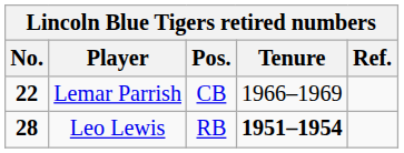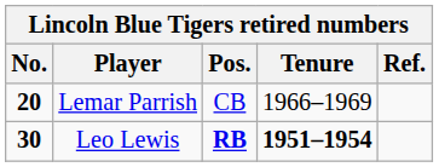Lemar Parrish | No.: 22 -> 20
Leo Lewis | No.: 28 -> 30
Leo Lewis | Pos.: normal -> bold
